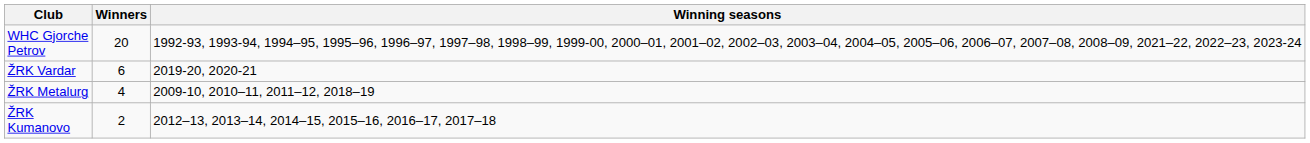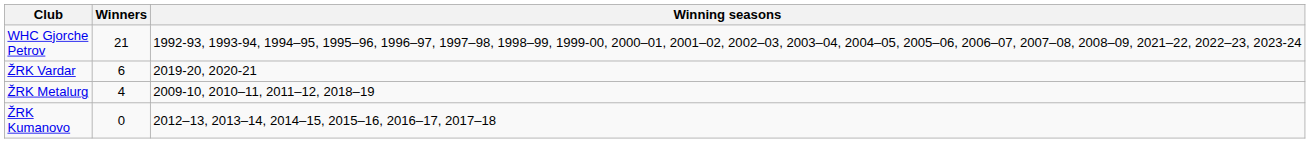WHC Gjorche Petrov | Winners: 20 -> 21
ŽRK Kumanovo | Winners: 2 -> 0
